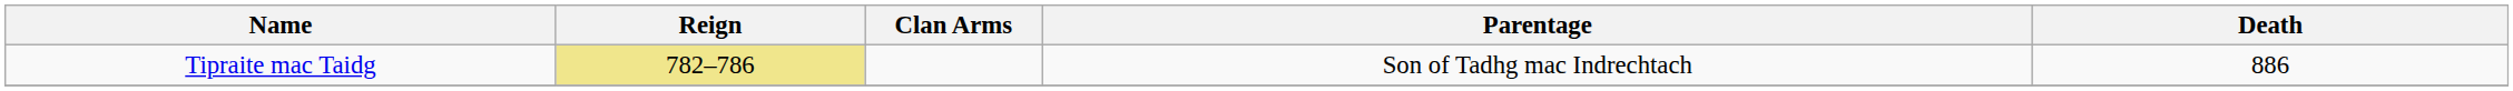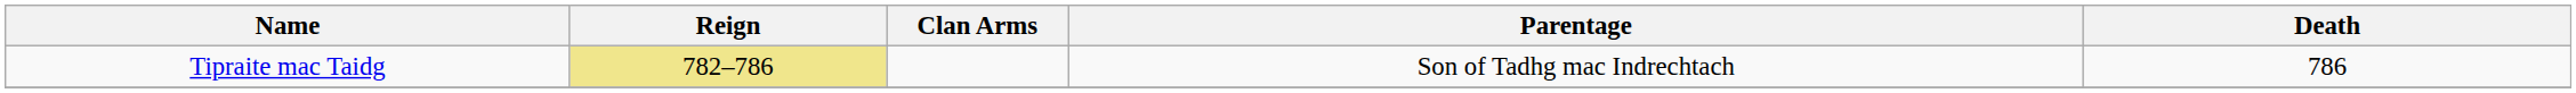Tipraite mac Taidg | Death: 886 -> 786
